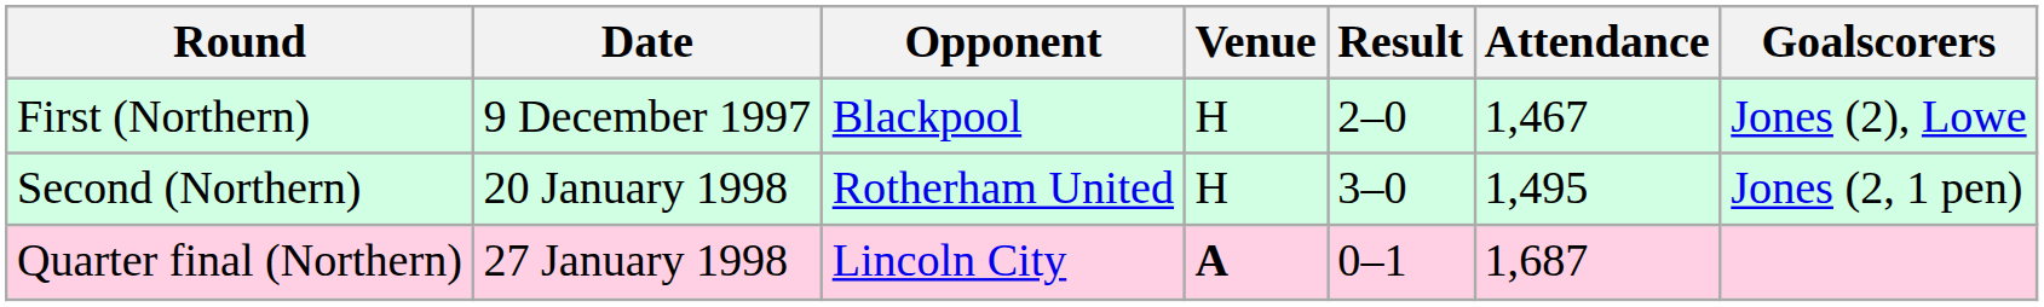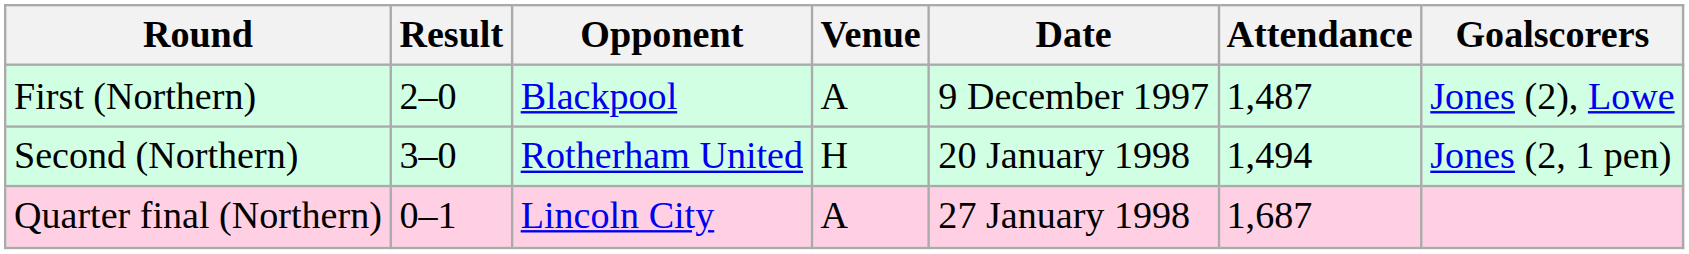columns swapped: Date <-> Result
First (Northern) | Venue: H -> A
First (Northern) | Attendance: 1,467 -> 1,487
Second (Northern) | Attendance: 1,495 -> 1,494
Quarter final (Northern) | Venue: bold -> normal
